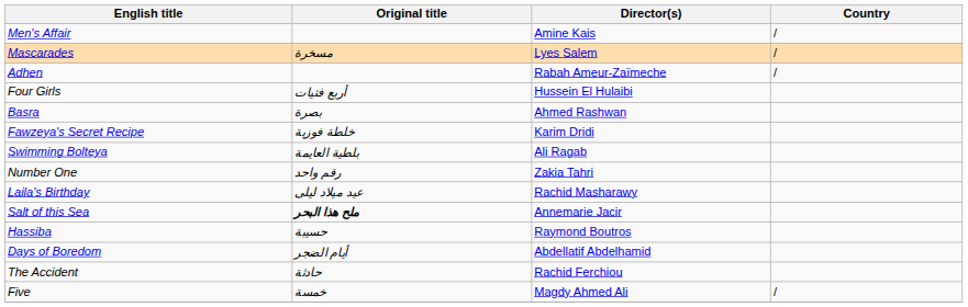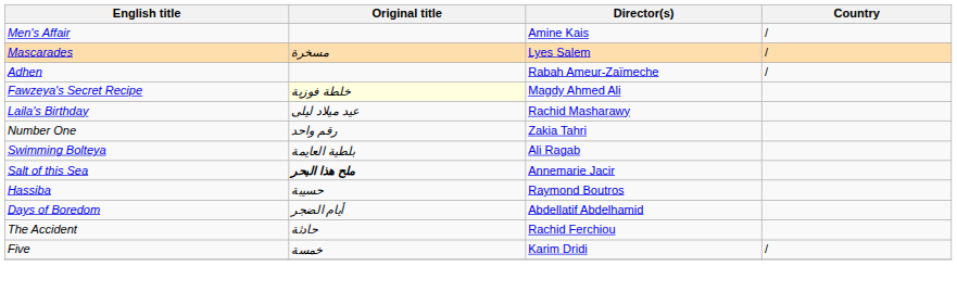- row: Four Girls | أربع فتيات | Hussein El Hulaibi
- row: Basra | بصرة | Ahmed Rashwan
Fawzeya's Secret Recipe | Original title: no background -> lightyellow background
Fawzeya's Secret Recipe | Director(s): Karim Dridi -> Magdy Ahmed Ali
rows swapped: Swimming Bolteya <-> Laila's Birthday
Five | Director(s): Magdy Ahmed Ali -> Karim Dridi
